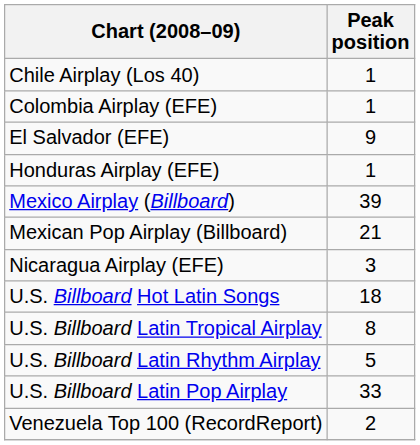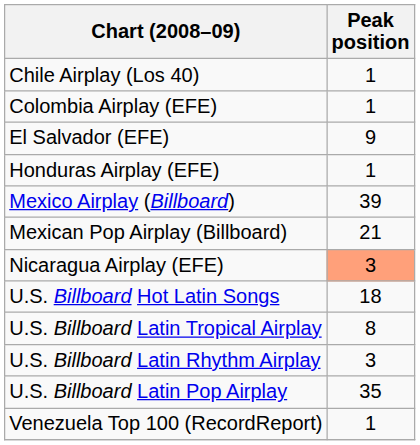Nicaragua Airplay (EFE) | Peak position: no background -> lightsalmon background
U.S. Billboard Latin Rhythm Airplay | Peak position: 5 -> 3
U.S. Billboard Latin Pop Airplay | Peak position: 33 -> 35
Venezuela Top 100 (RecordReport) | Peak position: 2 -> 1
